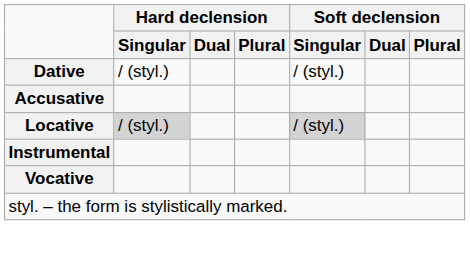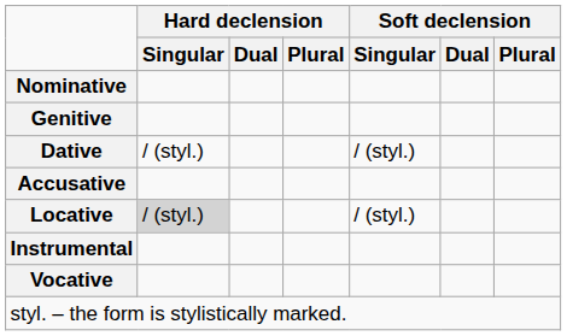+ row: Nominative
+ row: Genitive
Locative | Soft declension / Singular: lightgrey background -> no background
